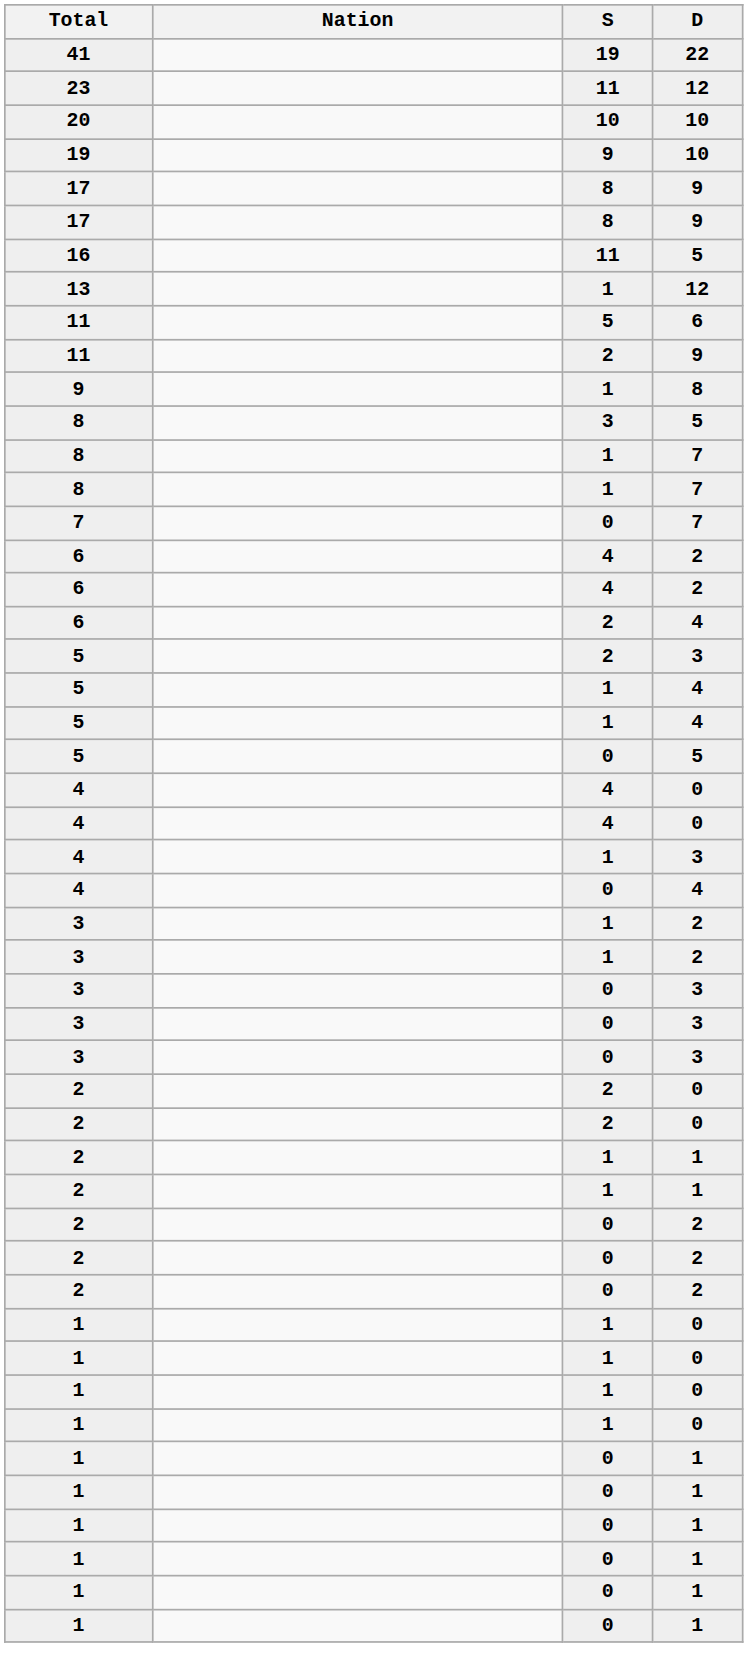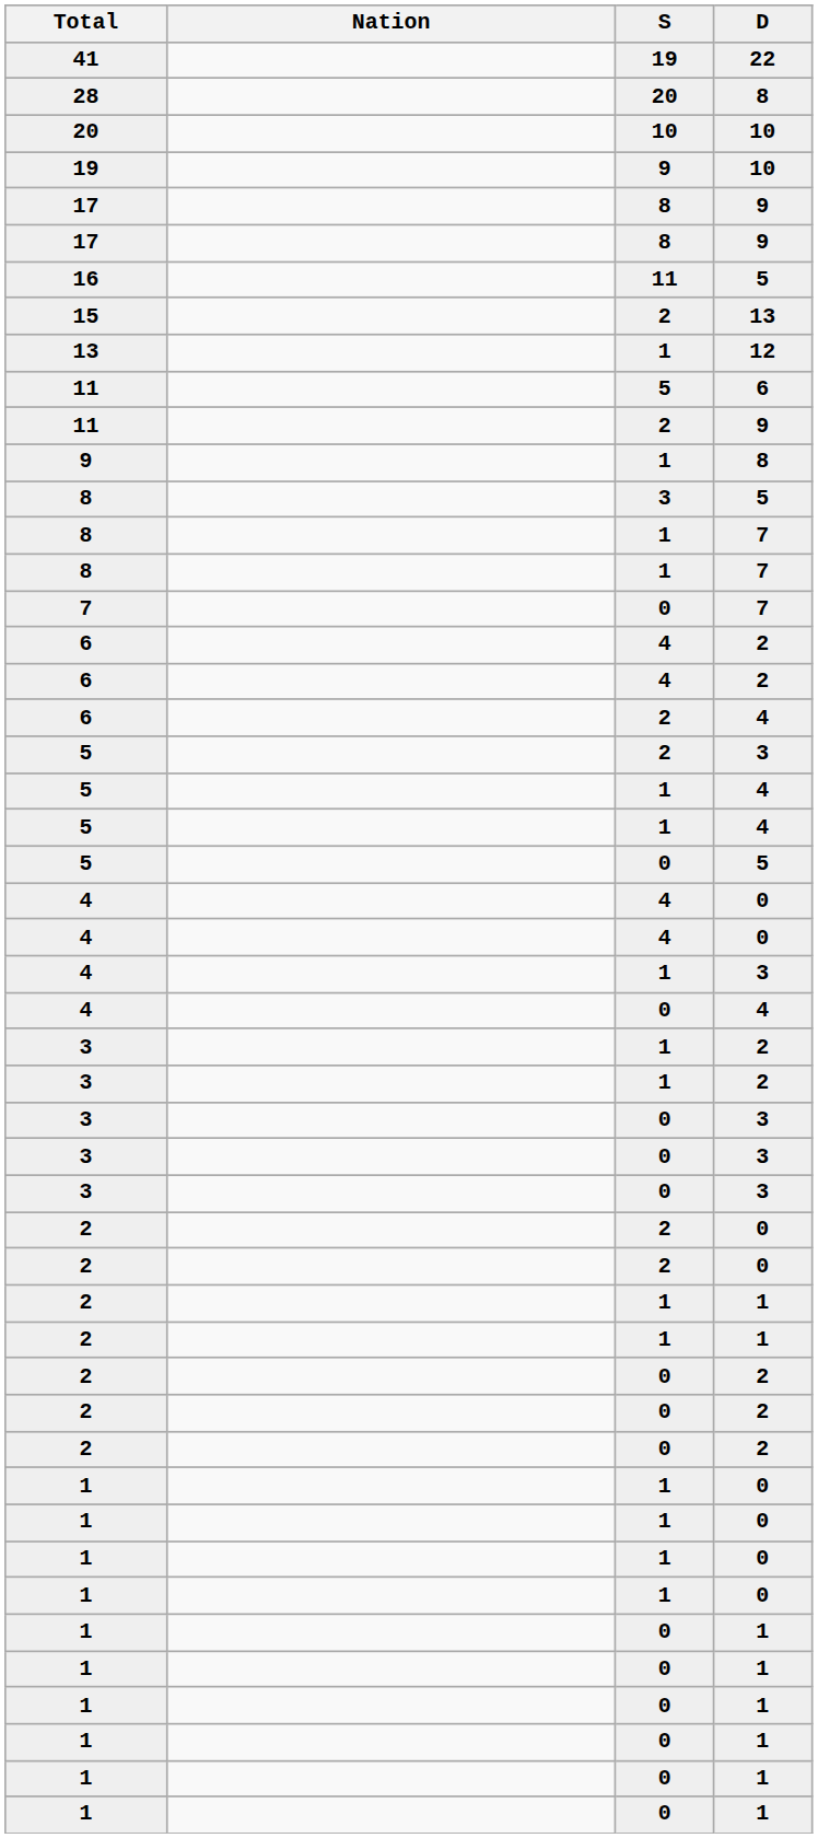+ row: 28 | 20 | 8
- row: 23 | 11 | 12
+ row: 15 | 2 | 13
